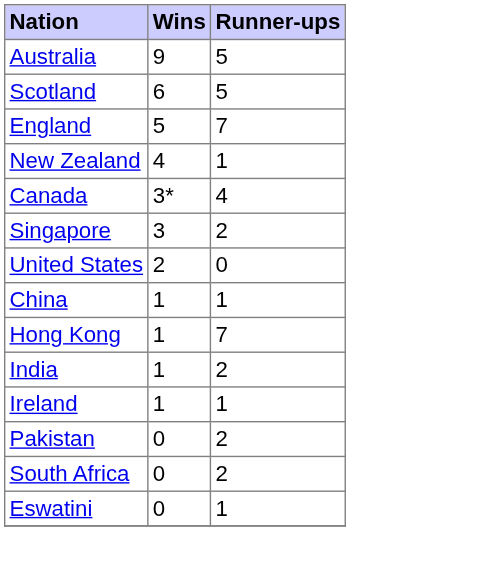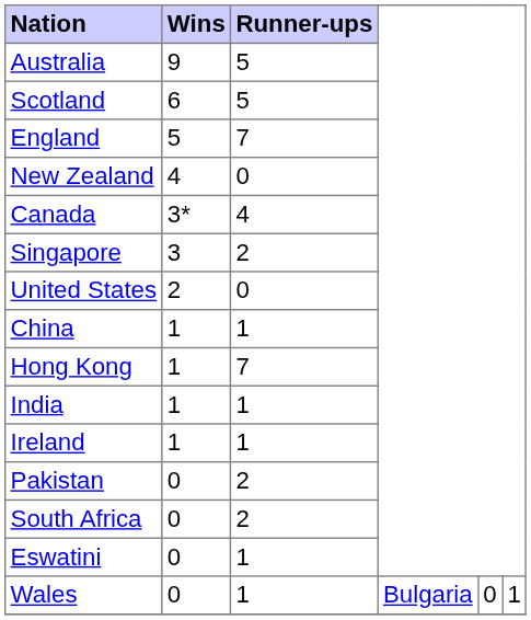New Zealand | Runner-ups: 1 -> 0
India | Runner-ups: 2 -> 1
+ row: Wales | 0 | 1 | Bulgaria | 0 | 1
